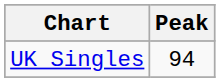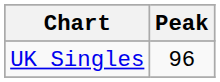UK Singles | Peak: 94 -> 96
